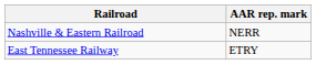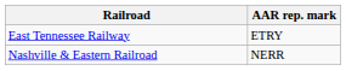rows swapped: East Tennessee Railway <-> Nashville & Eastern Railroad
